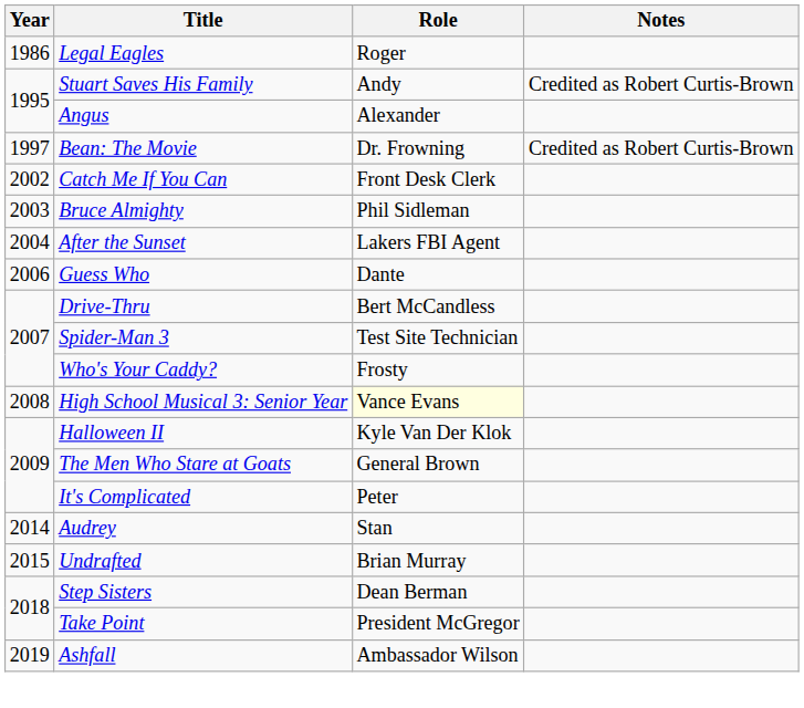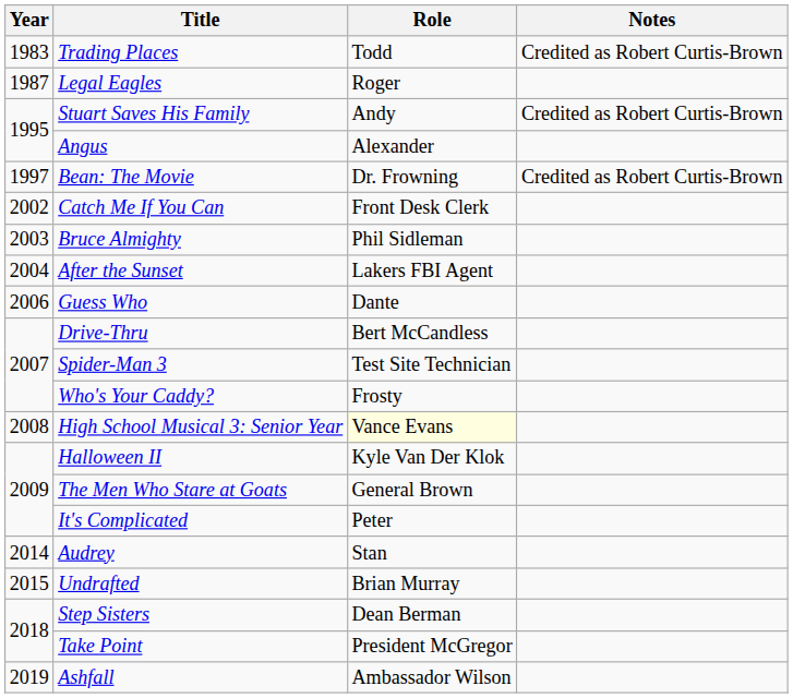+ row: 1983 | Trading Places | Todd | Credited as Robert Curtis-Brown
Legal Eagles | Year: 1986 -> 1987
